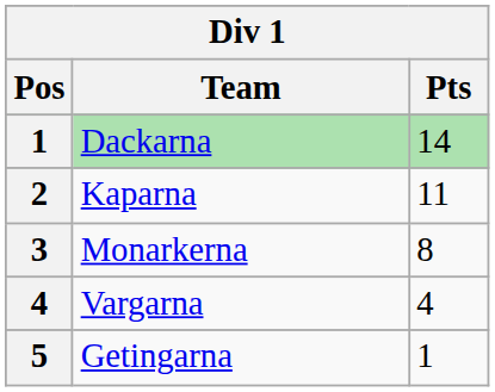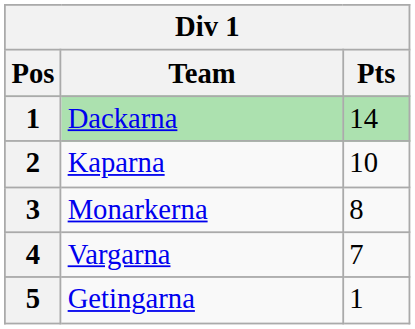Kaparna | Pts: 11 -> 10
Vargarna | Pts: 4 -> 7
